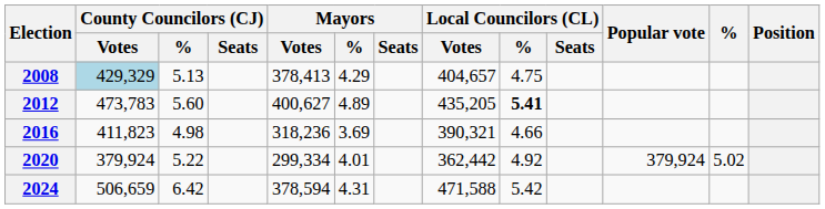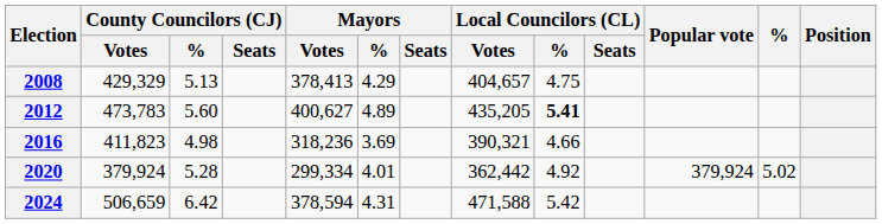2008 | County Councilors (CJ) / Votes: lightblue background -> no background
2020 | County Councilors (CJ) / %: 5.22 -> 5.28
